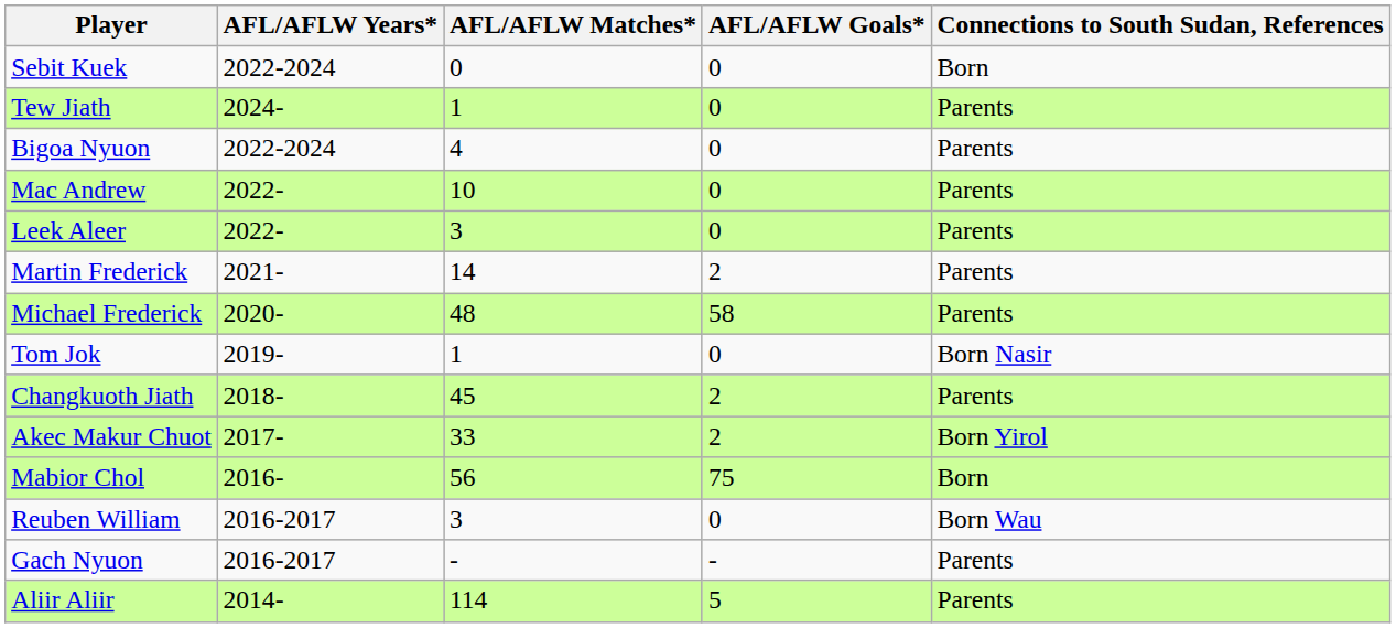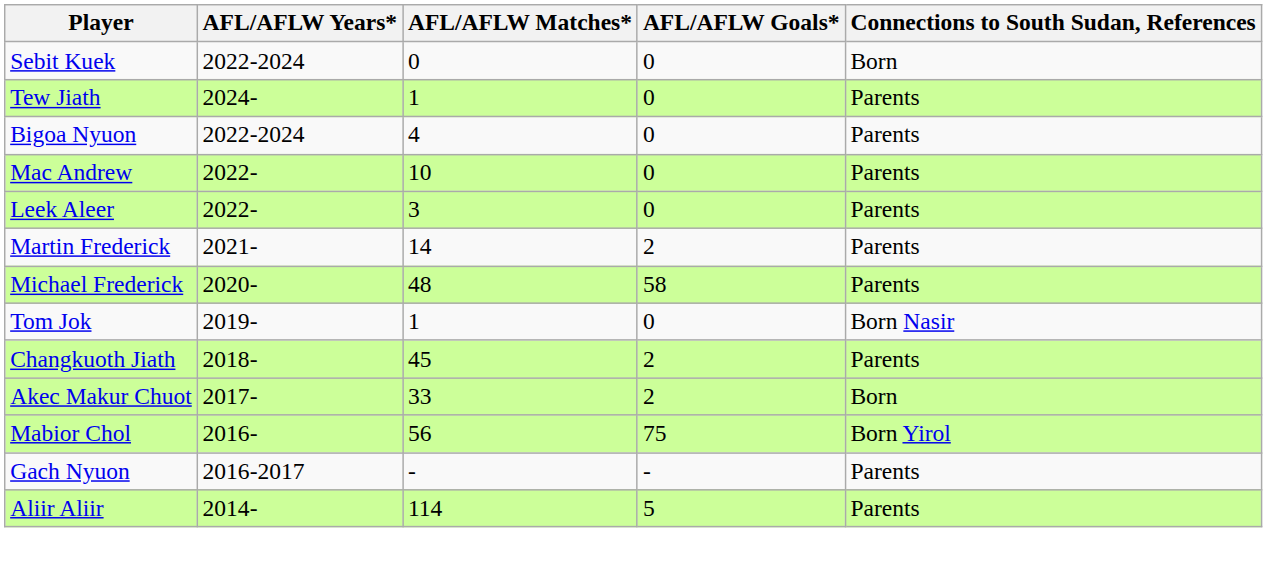Akec Makur Chuot | Connections to South Sudan, References: Born Yirol -> Born
Mabior Chol | Connections to South Sudan, References: Born -> Born Yirol
- row: Reuben William | 2016-2017 | 3 | 0 | Born Wau
